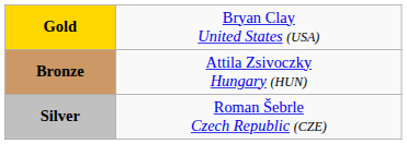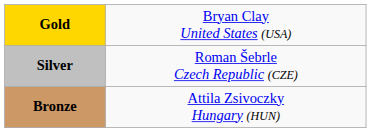rows swapped: Silver <-> Bronze
